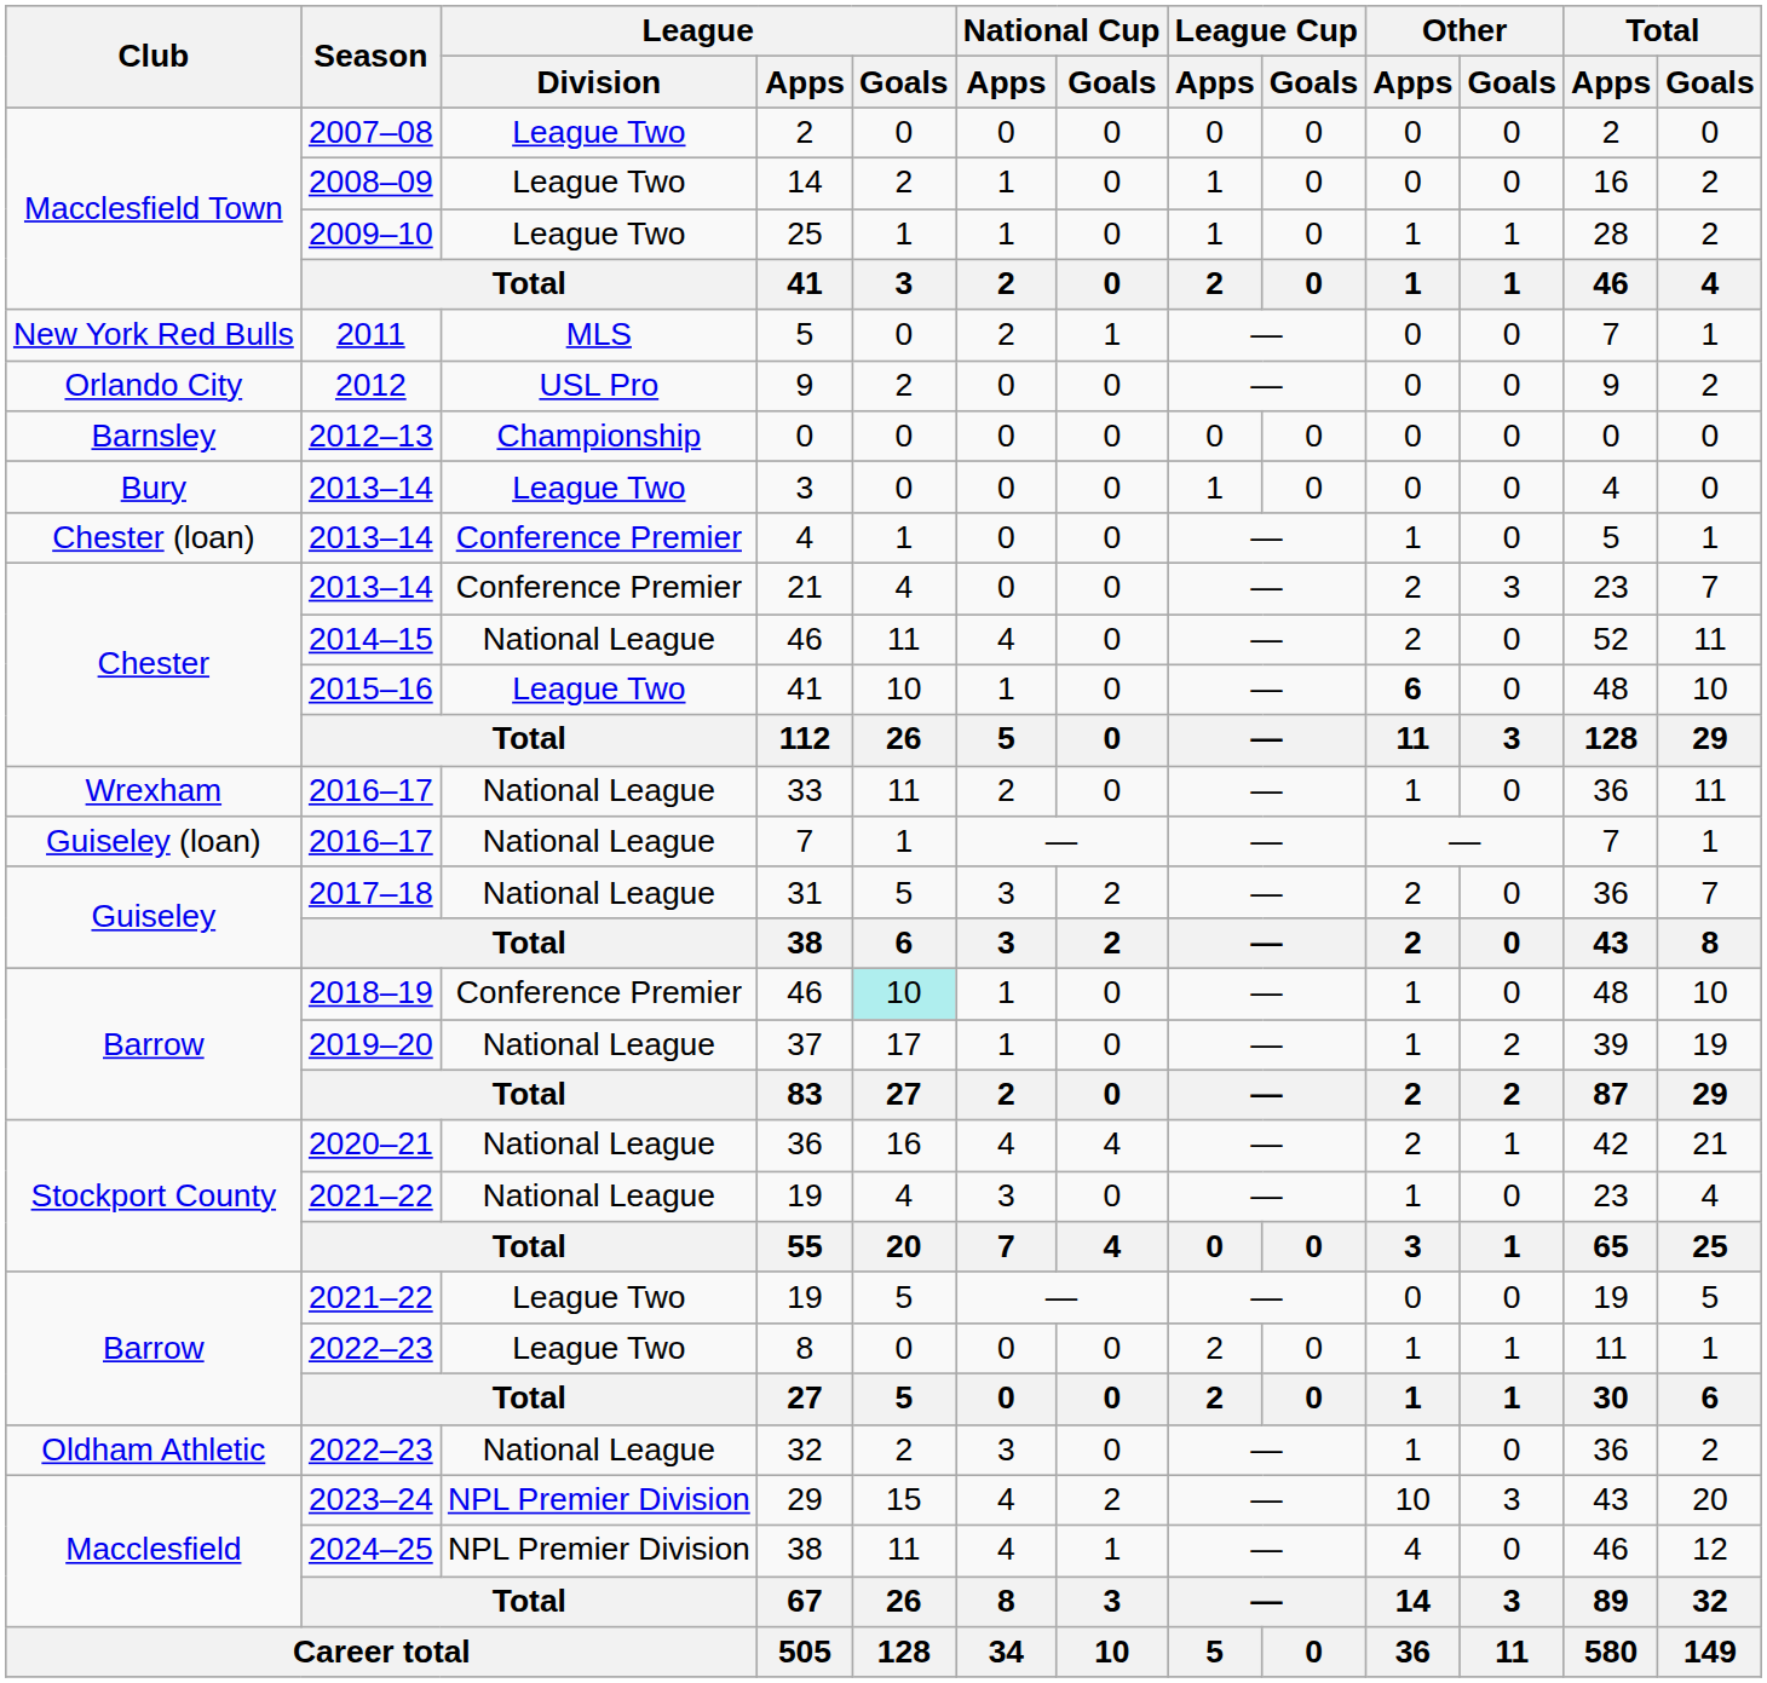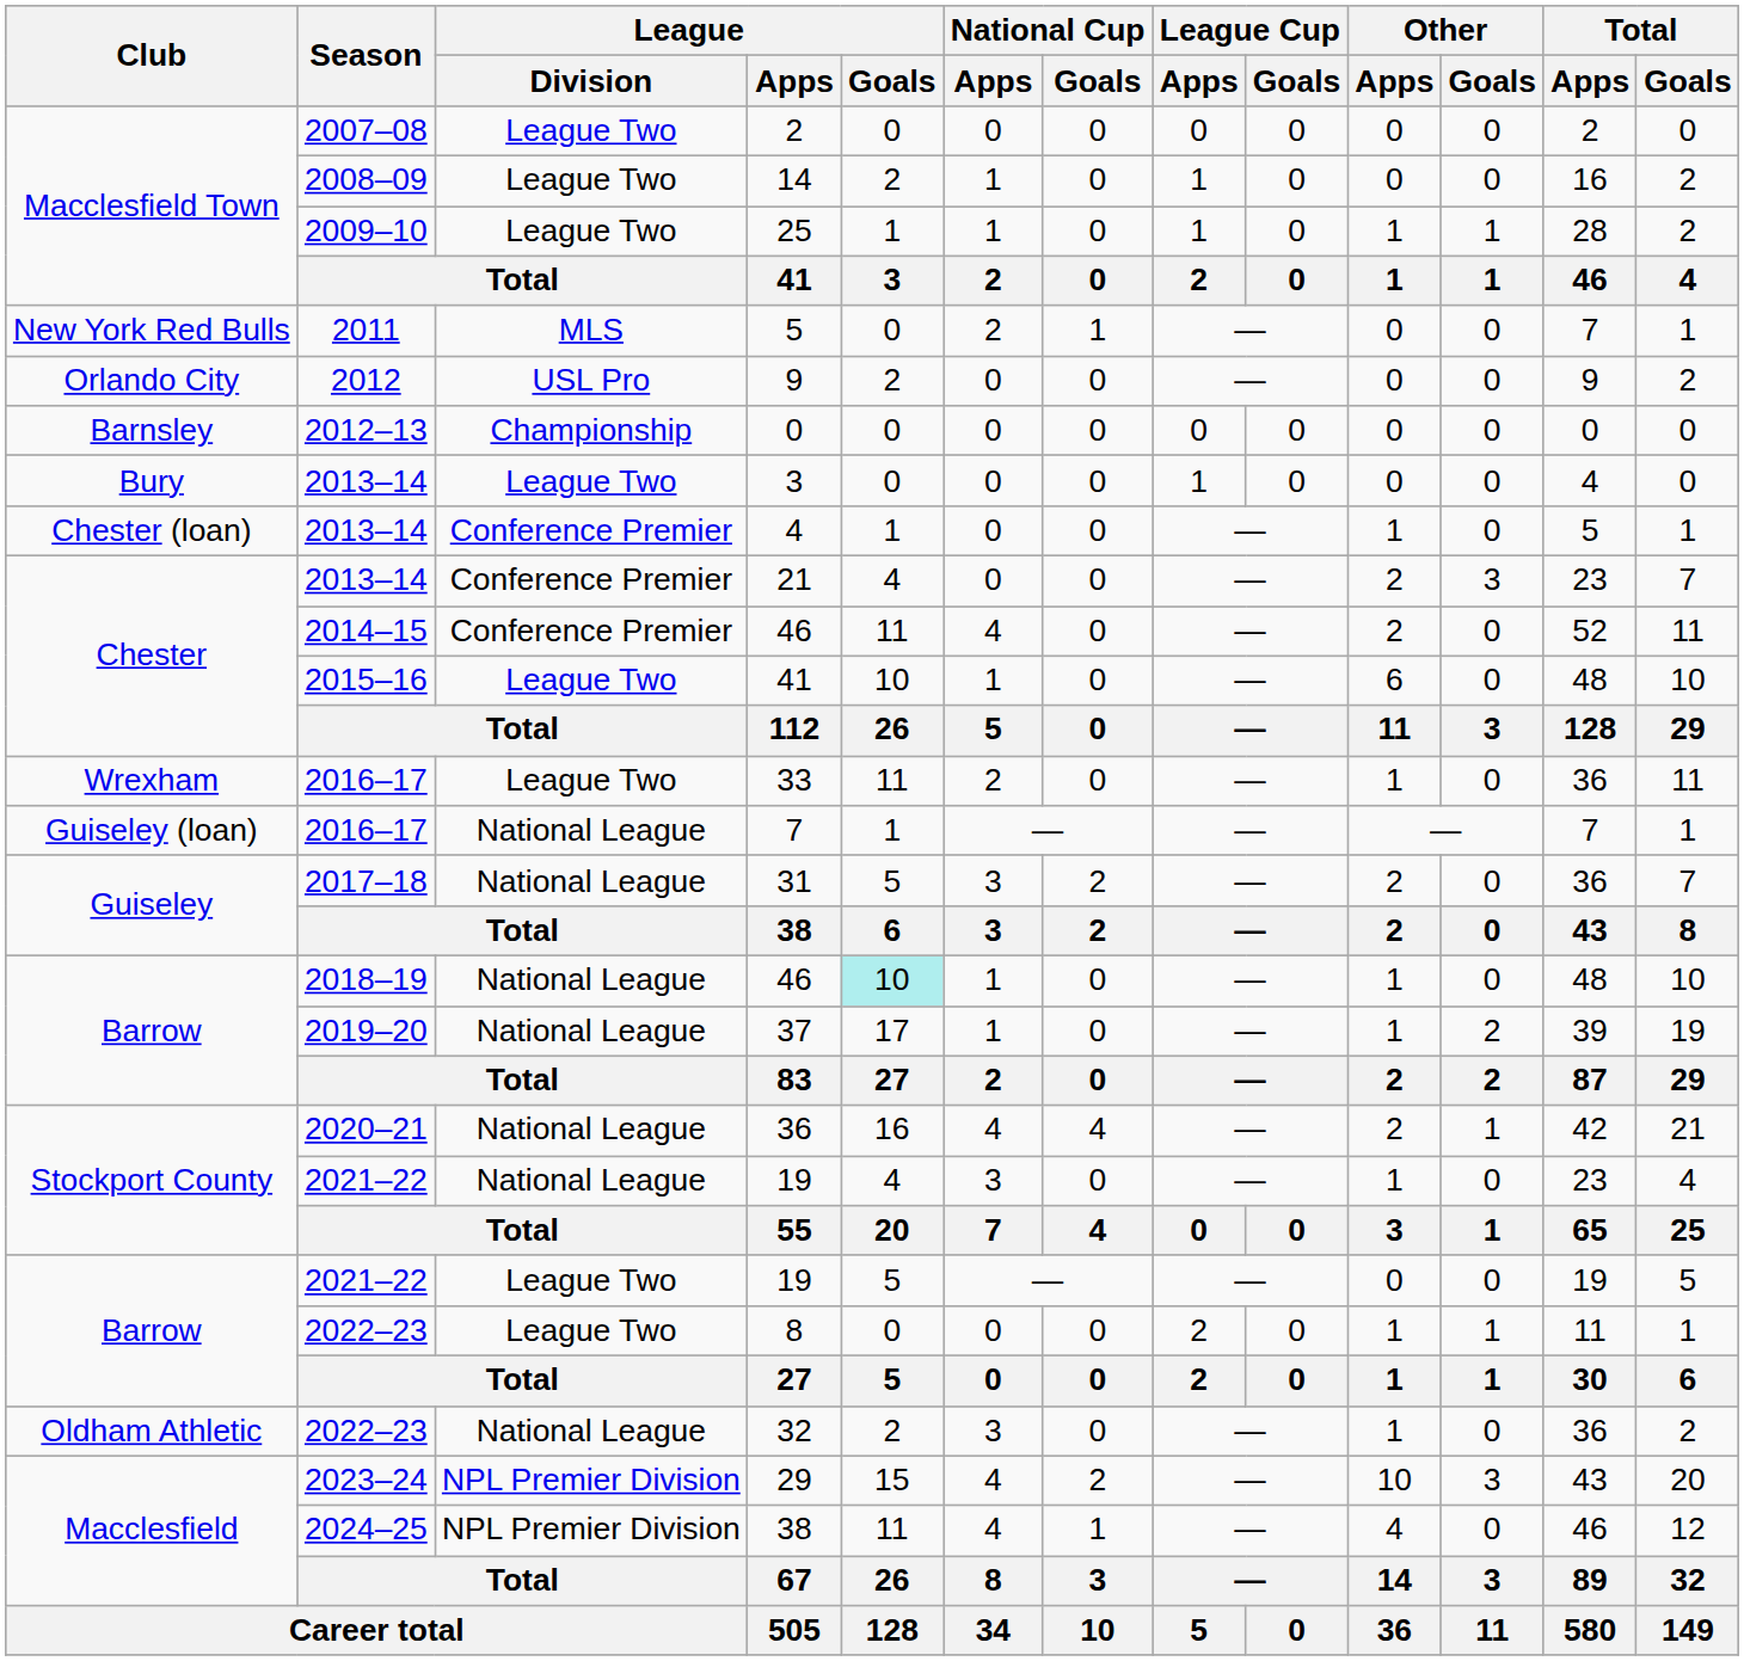Chester / 46 | League / Division: National League -> Conference Premier
Chester / 41 | Other / Apps: bold -> normal
33 | League / Division: National League -> League Two
Barrow / 46 | League / Division: Conference Premier -> National League
